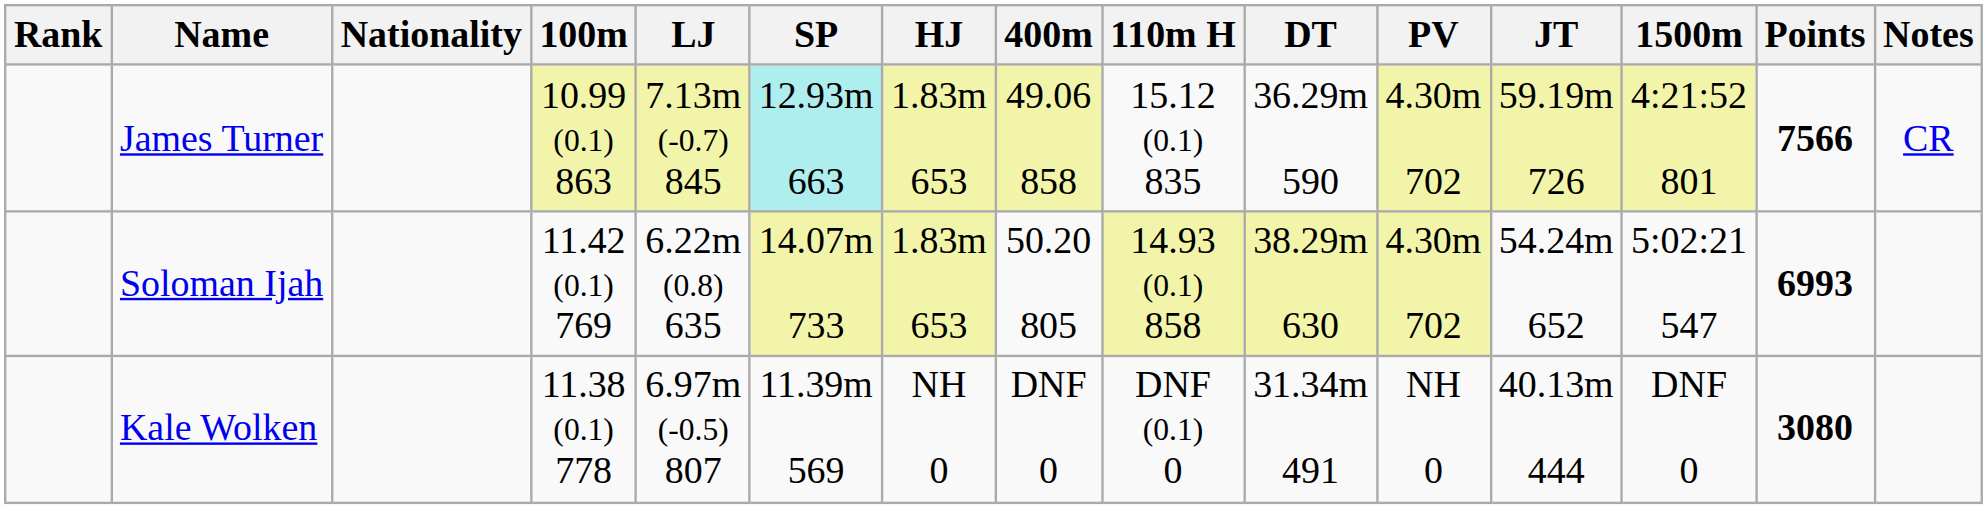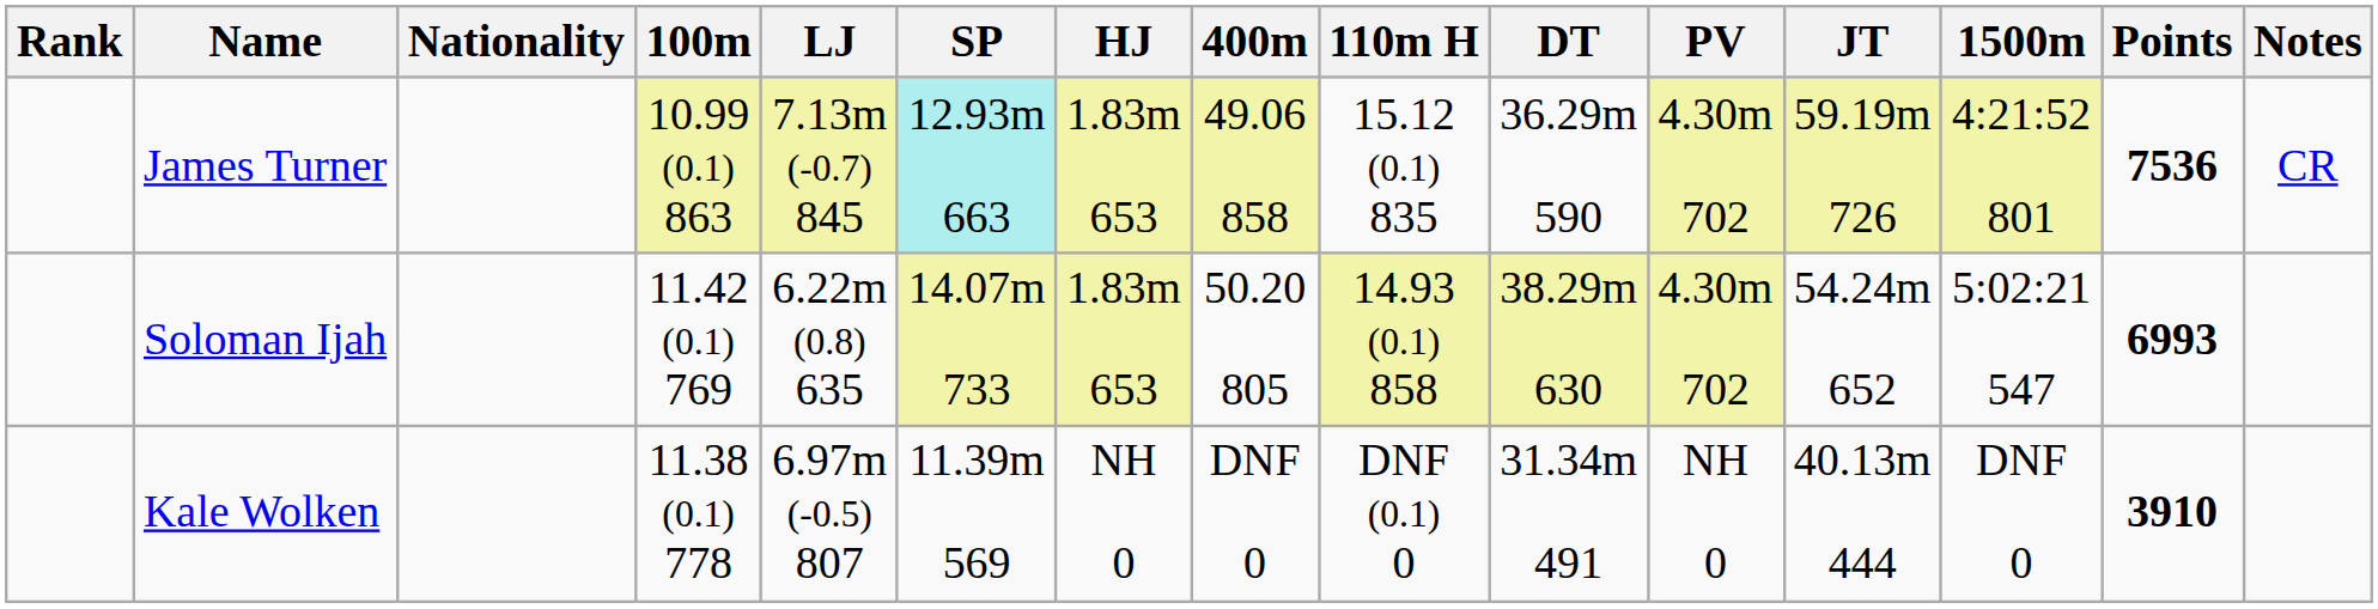James Turner | Points: 7566 -> 7536
Kale Wolken | Points: 3080 -> 3910
